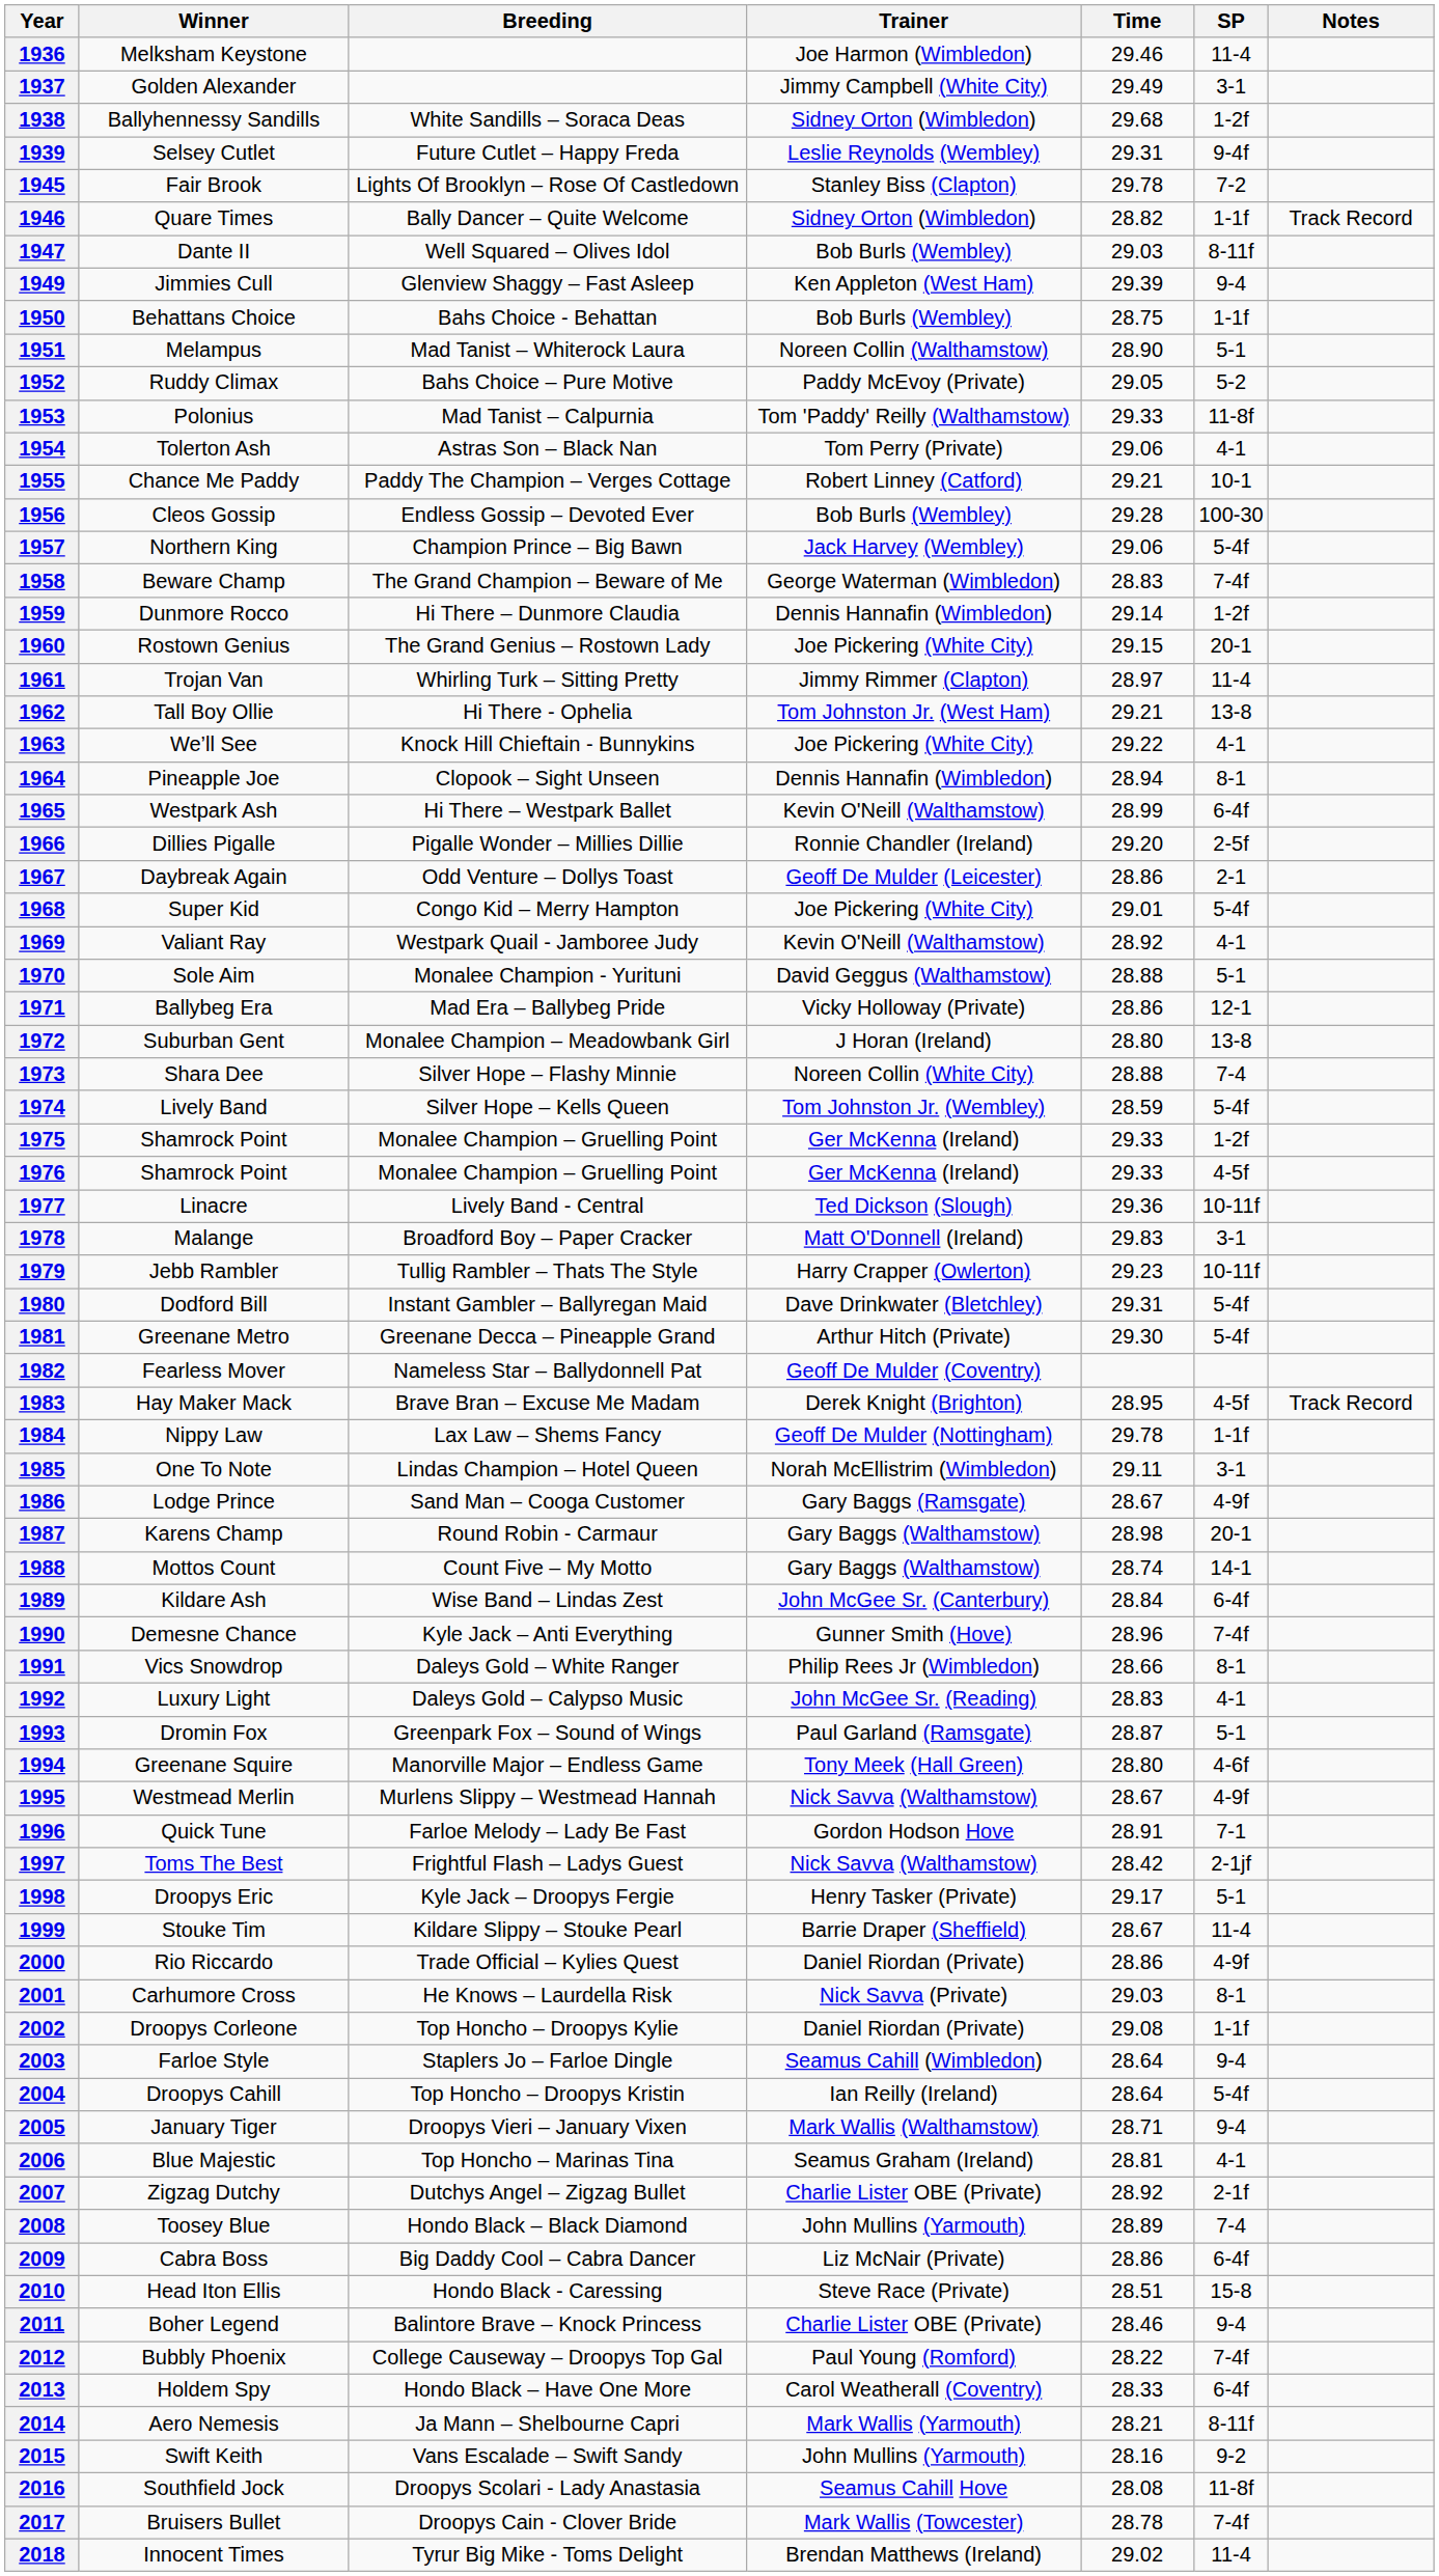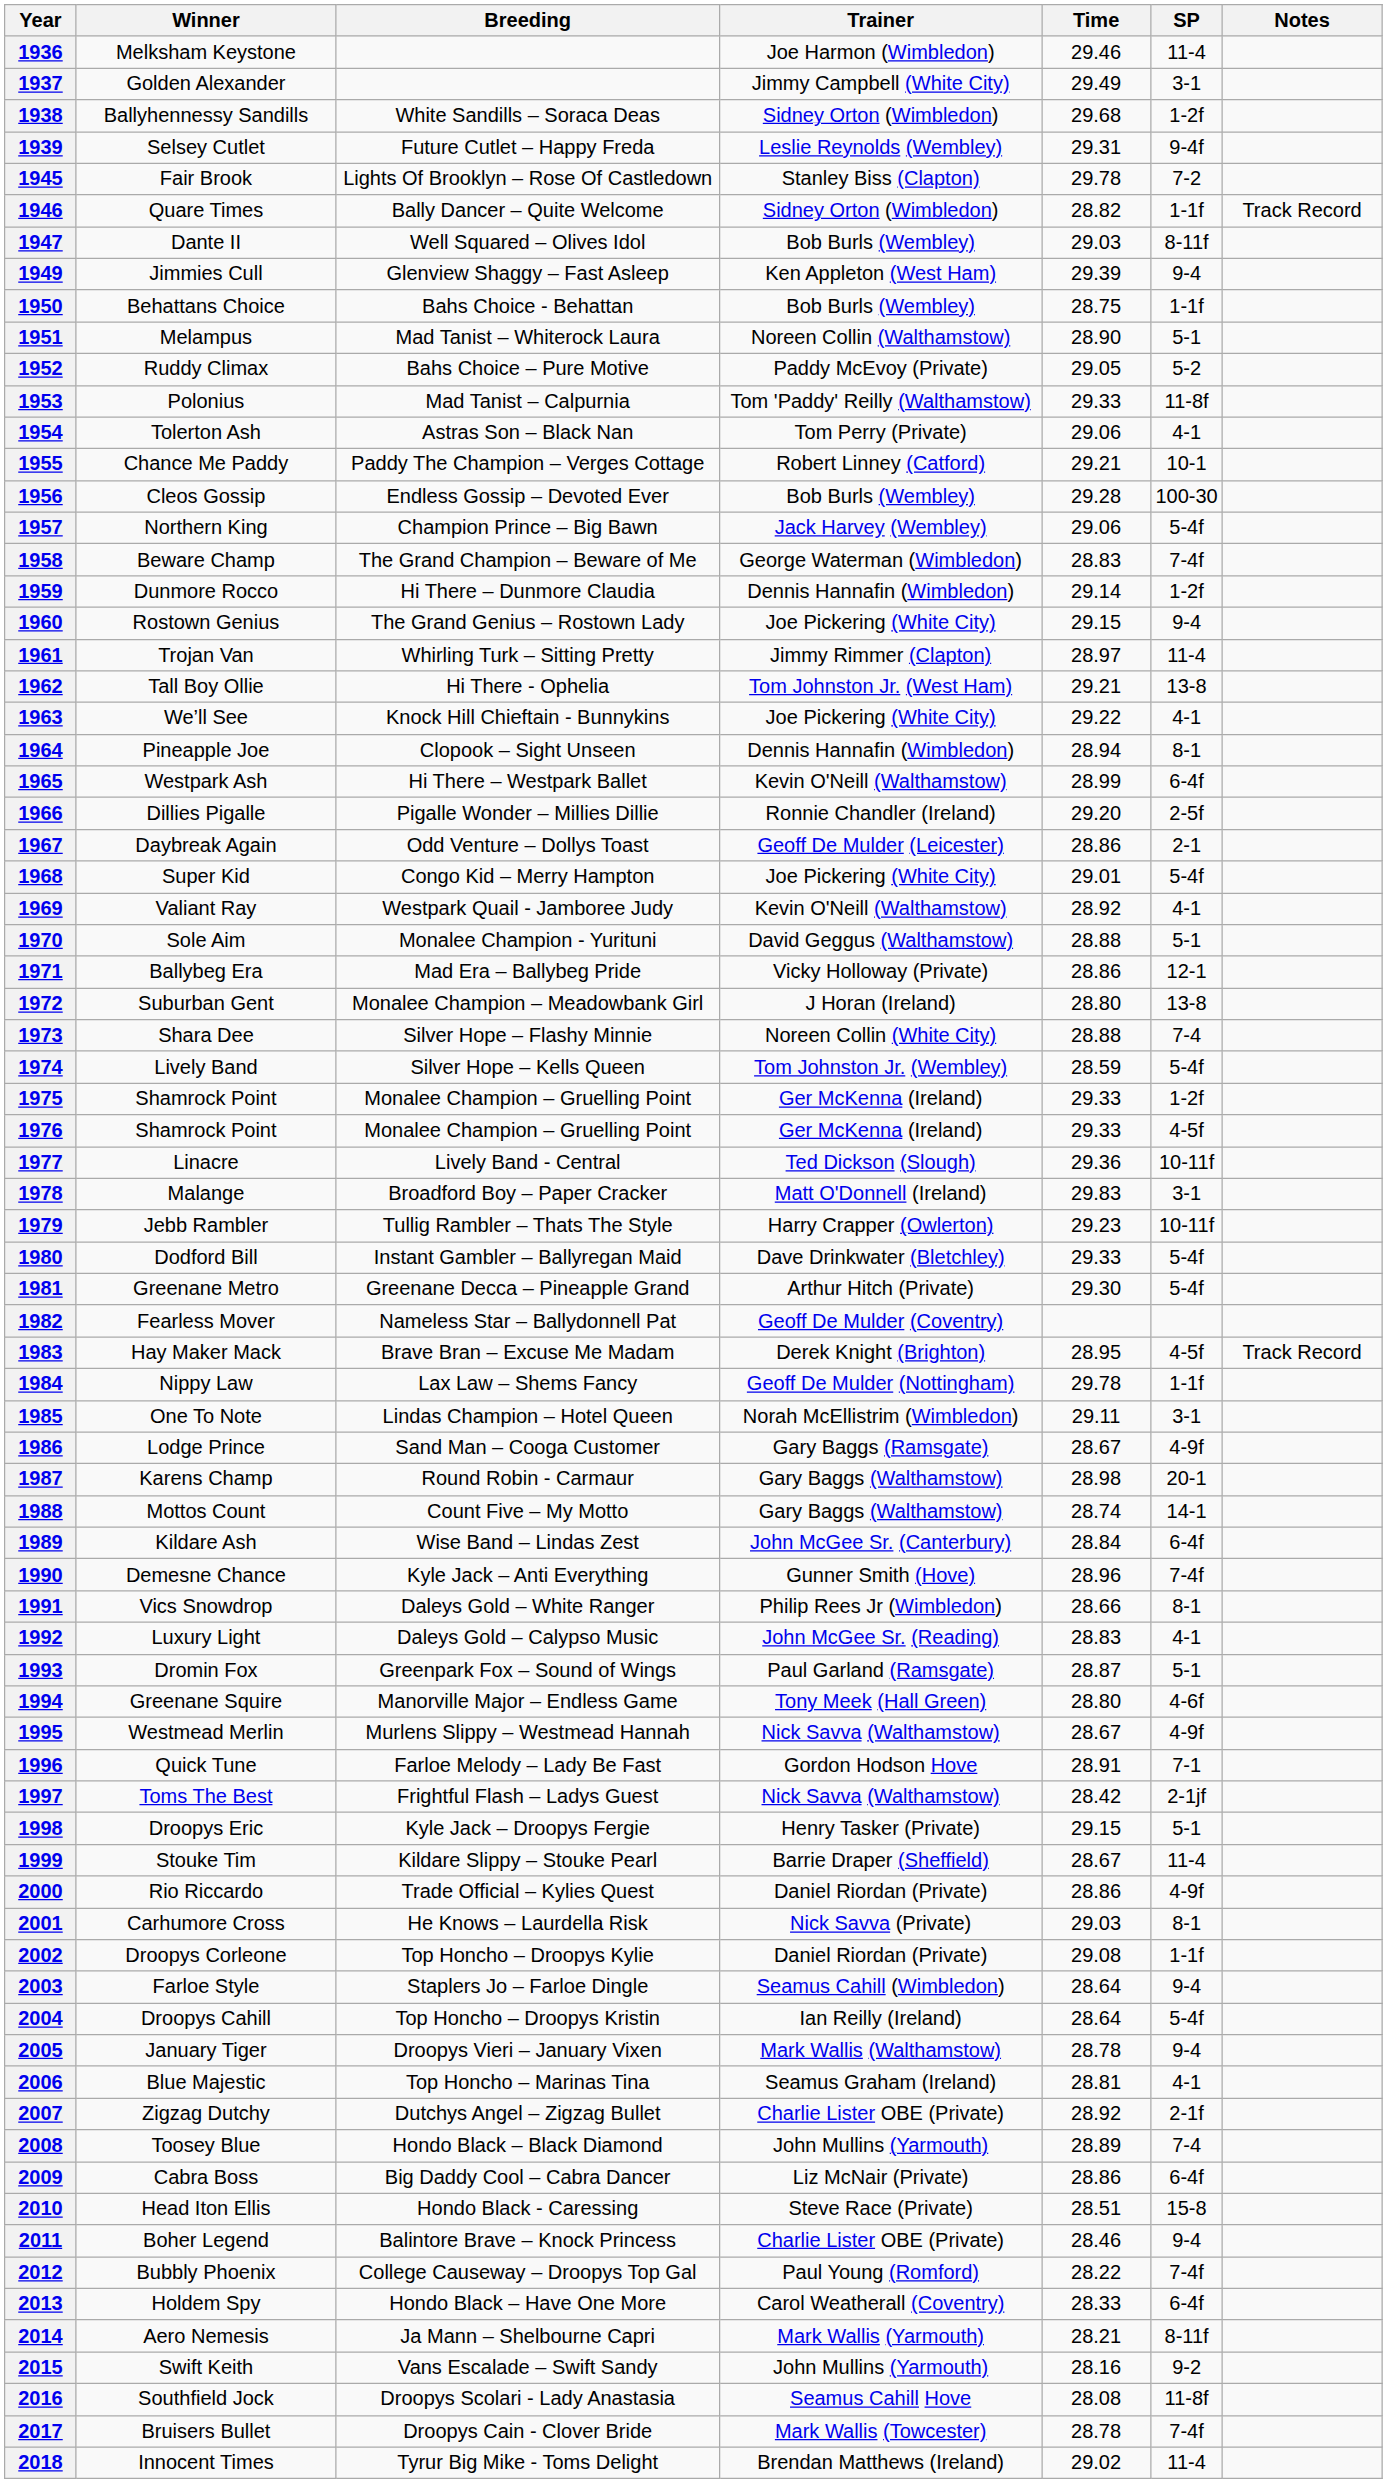1960 | SP: 20-1 -> 9-4
1980 | Time: 29.31 -> 29.33
1998 | Time: 29.17 -> 29.15
2005 | Time: 28.71 -> 28.78
